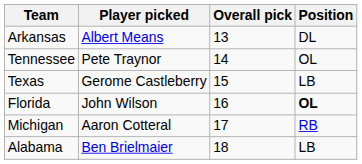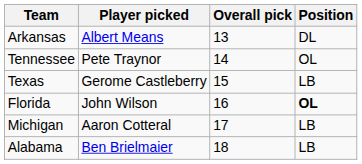Michigan | Position: RB -> LB
